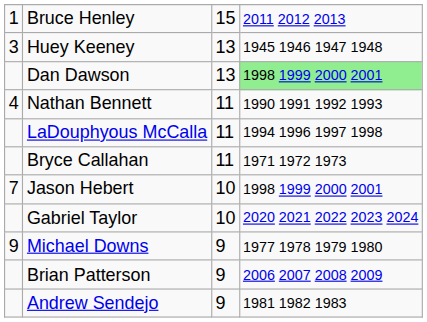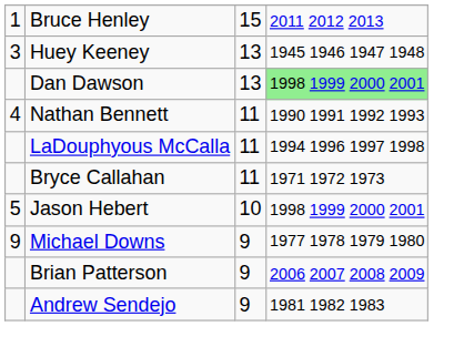Jason Hebert | column 1: 7 -> 5
- row: Gabriel Taylor | 10 | 2020 2021 2022 2023 2024
